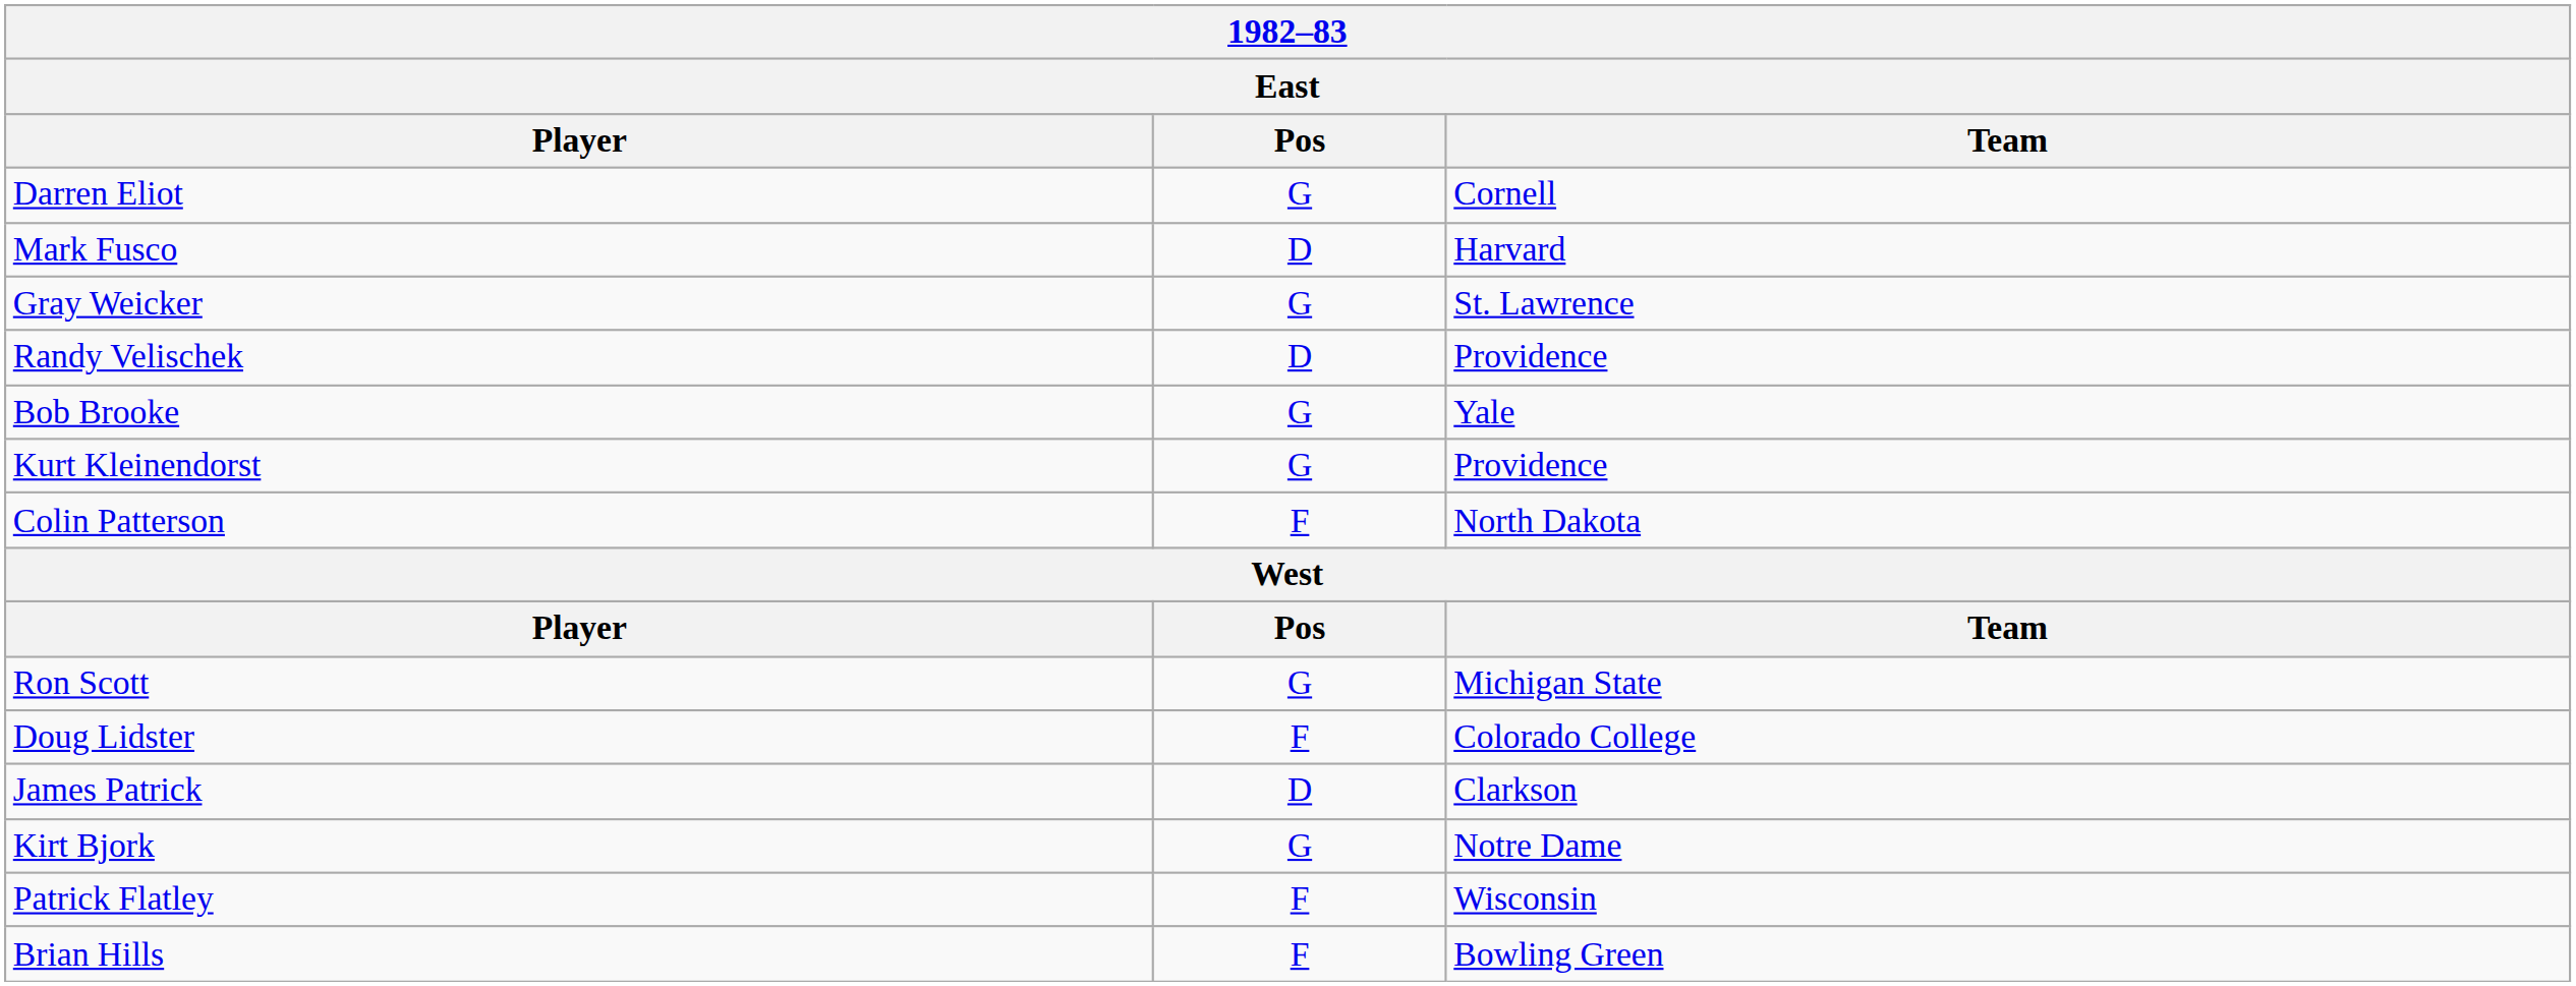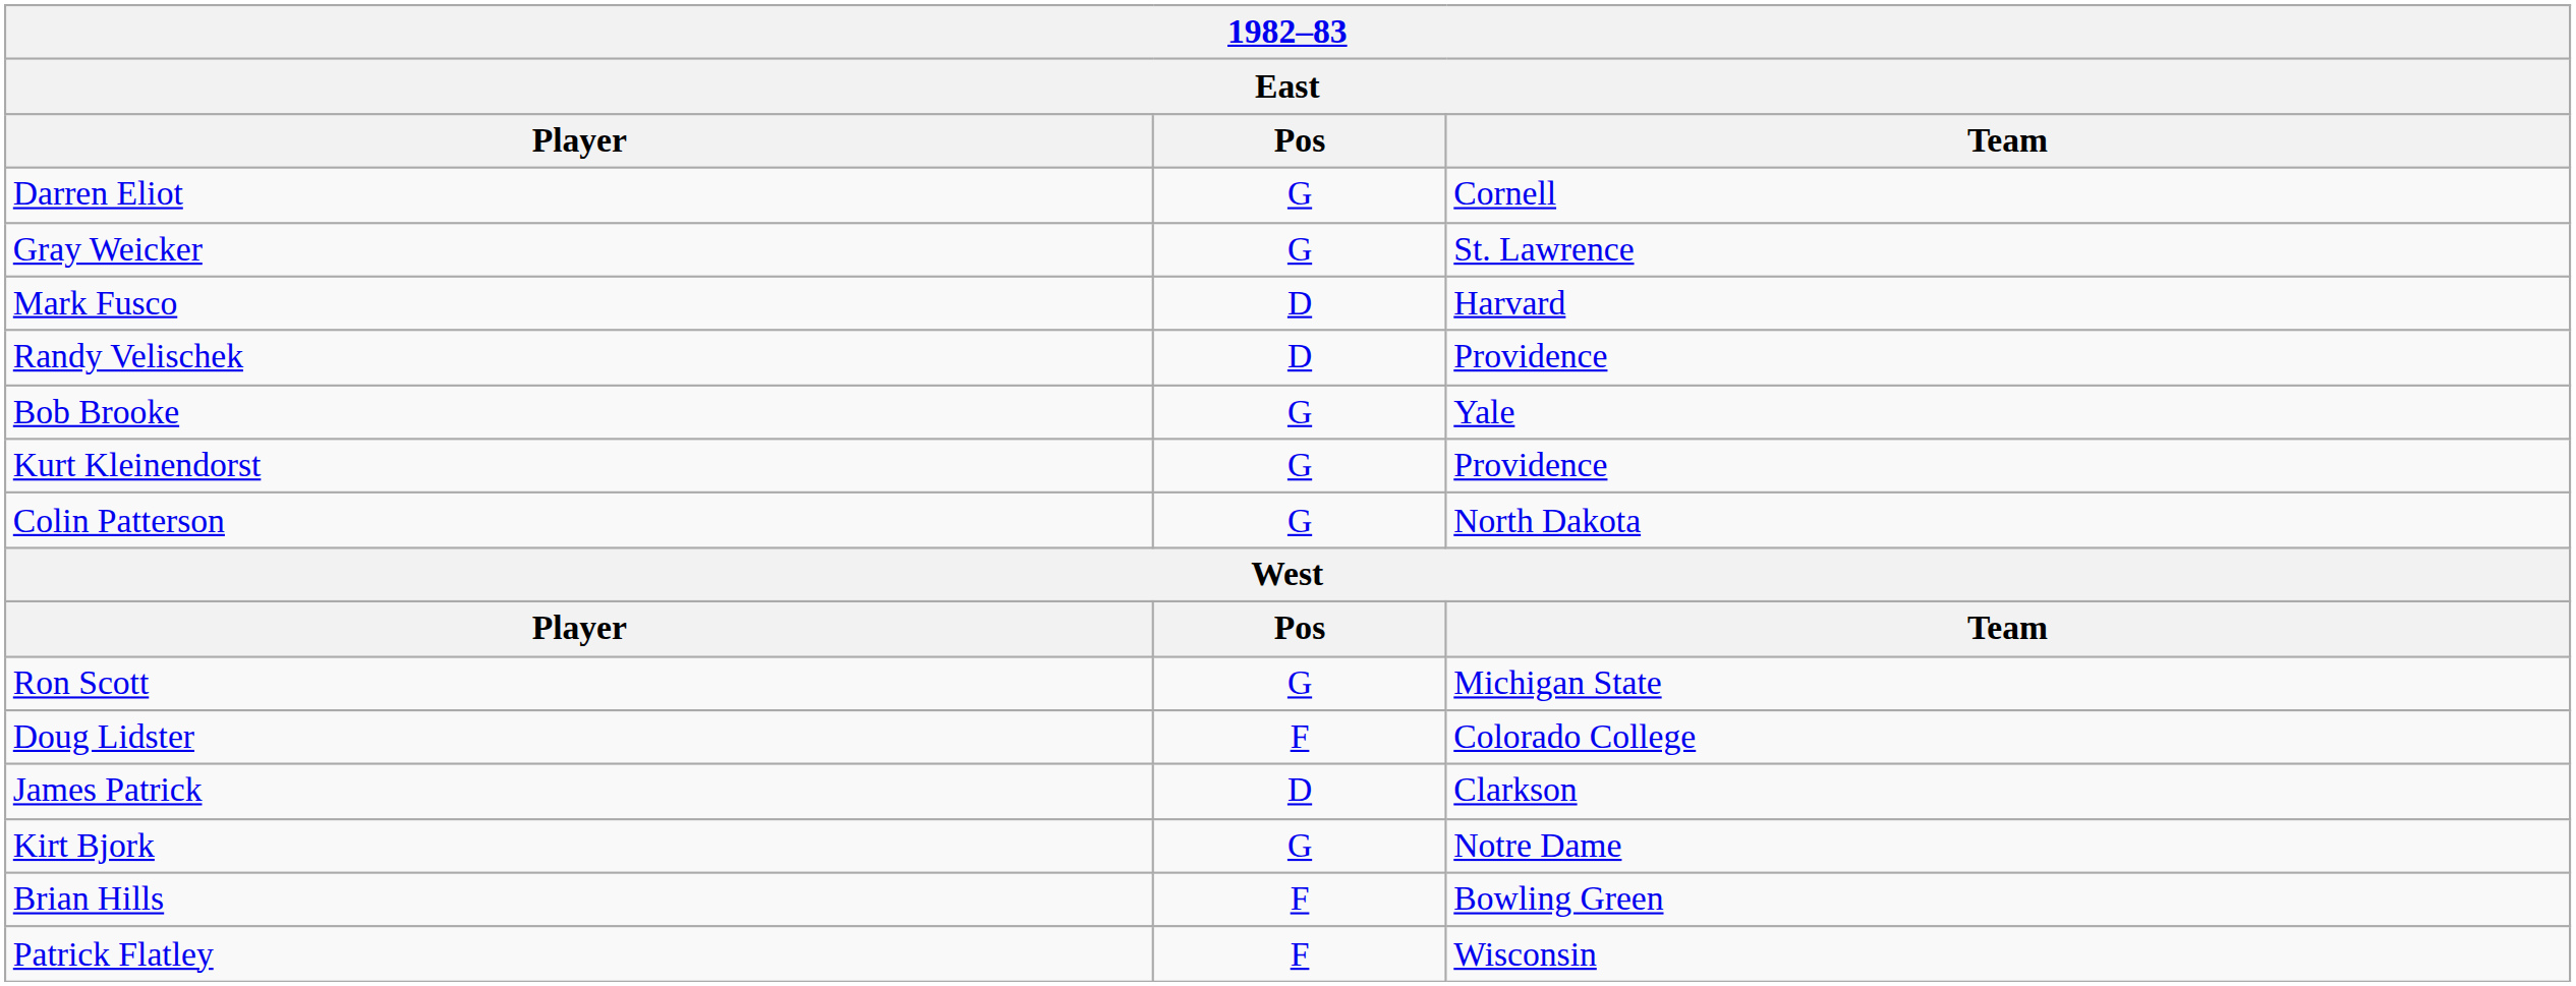rows swapped: Gray Weicker <-> Mark Fusco
Colin Patterson | Pos: F -> G
rows swapped: Patrick Flatley <-> Brian Hills
